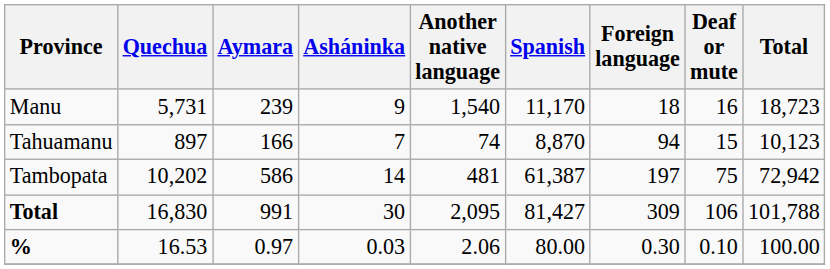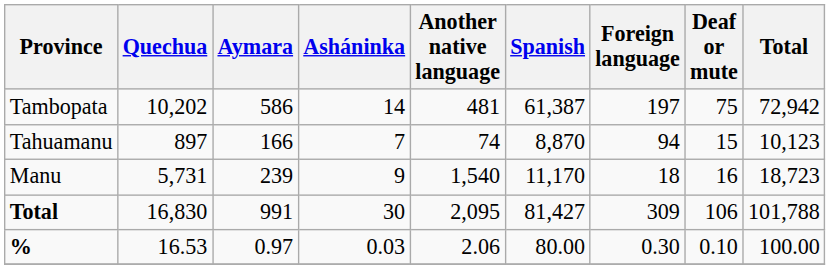rows swapped: Manu <-> Tambopata
